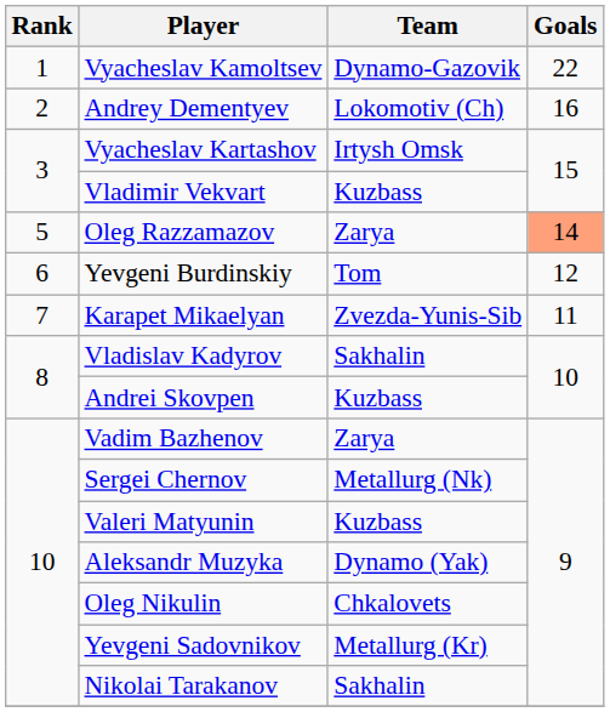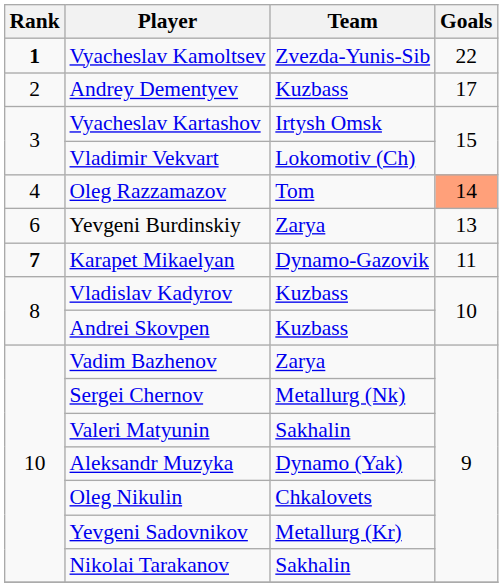Vyacheslav Kamoltsev | Rank: normal -> bold
Vyacheslav Kamoltsev | Team: Dynamo-Gazovik -> Zvezda-Yunis-Sib
Andrey Dementyev | Team: Lokomotiv (Ch) -> Kuzbass
Andrey Dementyev | Goals: 16 -> 17
Vladimir Vekvart | Team: Kuzbass -> Lokomotiv (Ch)
Oleg Razzamazov | Rank: 5 -> 4
Oleg Razzamazov | Team: Zarya -> Tom
Yevgeni Burdinskiy | Team: Tom -> Zarya
Yevgeni Burdinskiy | Goals: 12 -> 13
Karapet Mikaelyan | Rank: normal -> bold
Karapet Mikaelyan | Team: Zvezda-Yunis-Sib -> Dynamo-Gazovik
Vladislav Kadyrov | Team: Sakhalin -> Kuzbass
Valeri Matyunin | Team: Kuzbass -> Sakhalin
